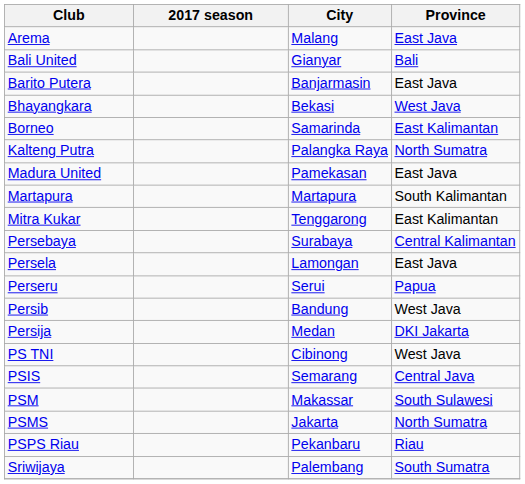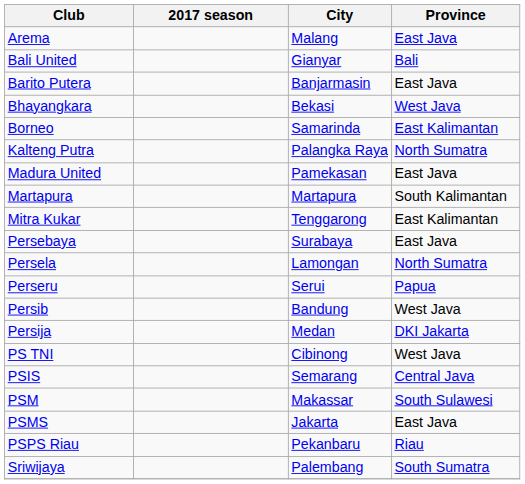Persebaya | Province: Central Kalimantan -> East Java
Persela | Province: East Java -> North Sumatra
PSMS | Province: North Sumatra -> East Java
